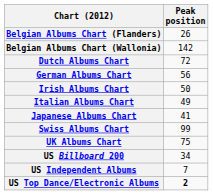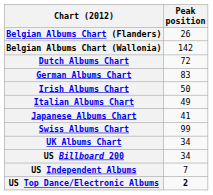German Albums Chart | Peak position: 56 -> 83
UK Albums Chart | Peak position: 75 -> 34
